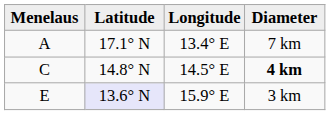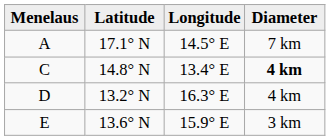A | Longitude: 13.4° E -> 14.5° E
C | Longitude: 14.5° E -> 13.4° E
+ row: D | 13.2° N | 16.3° E | 4 km
E | Latitude: lavender background -> no background
